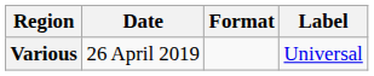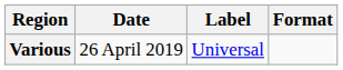columns swapped: Format <-> Label
